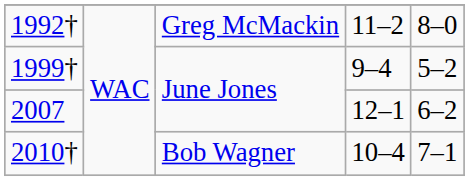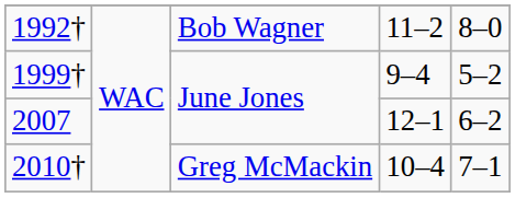1992† | column 3: Greg McMackin -> Bob Wagner
2010† | column 3: Bob Wagner -> Greg McMackin
